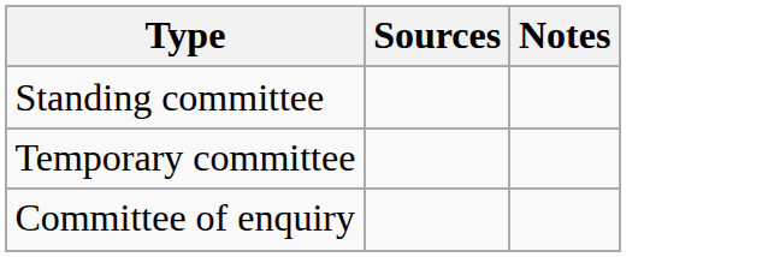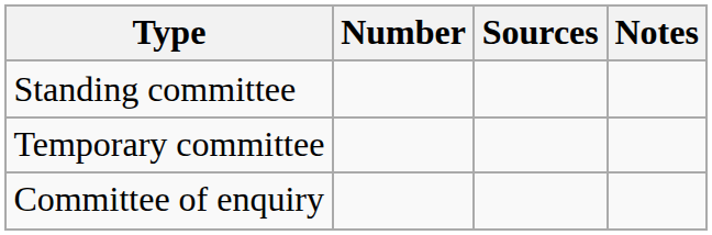+ column: Number
